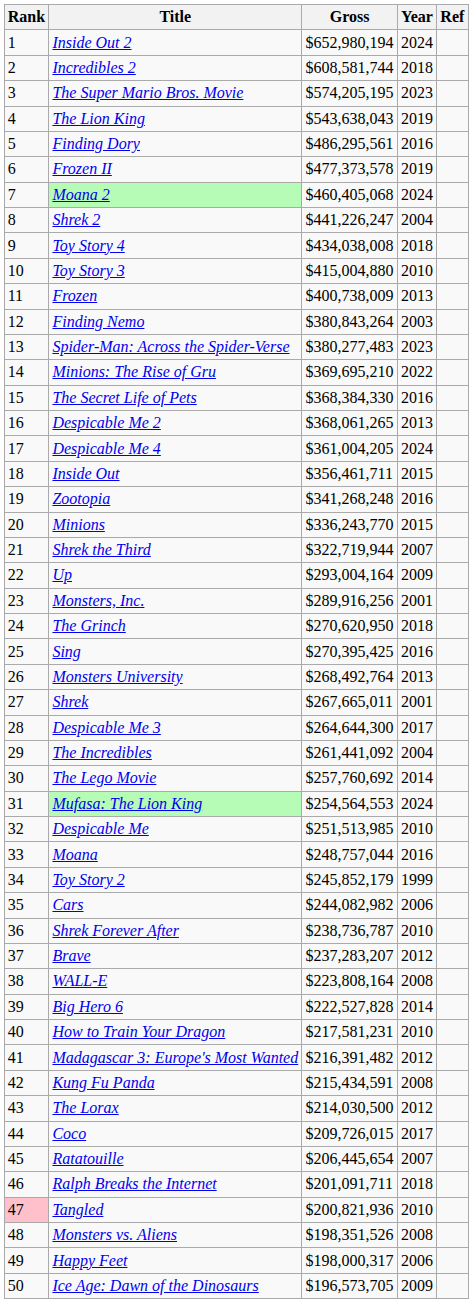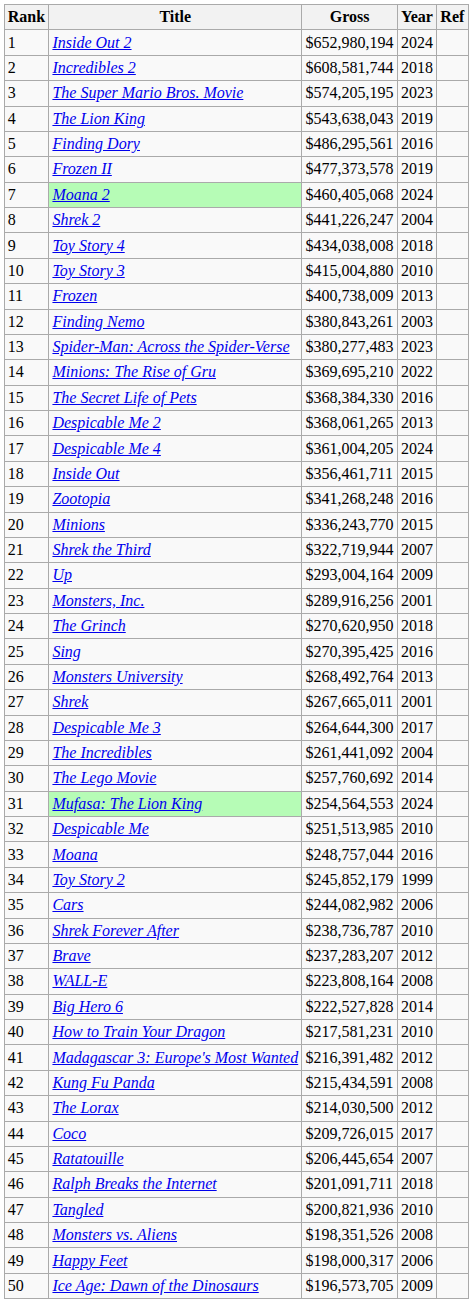Finding Nemo | Gross: $380,843,264 -> $380,843,261
Tangled | Rank: pink background -> no background
